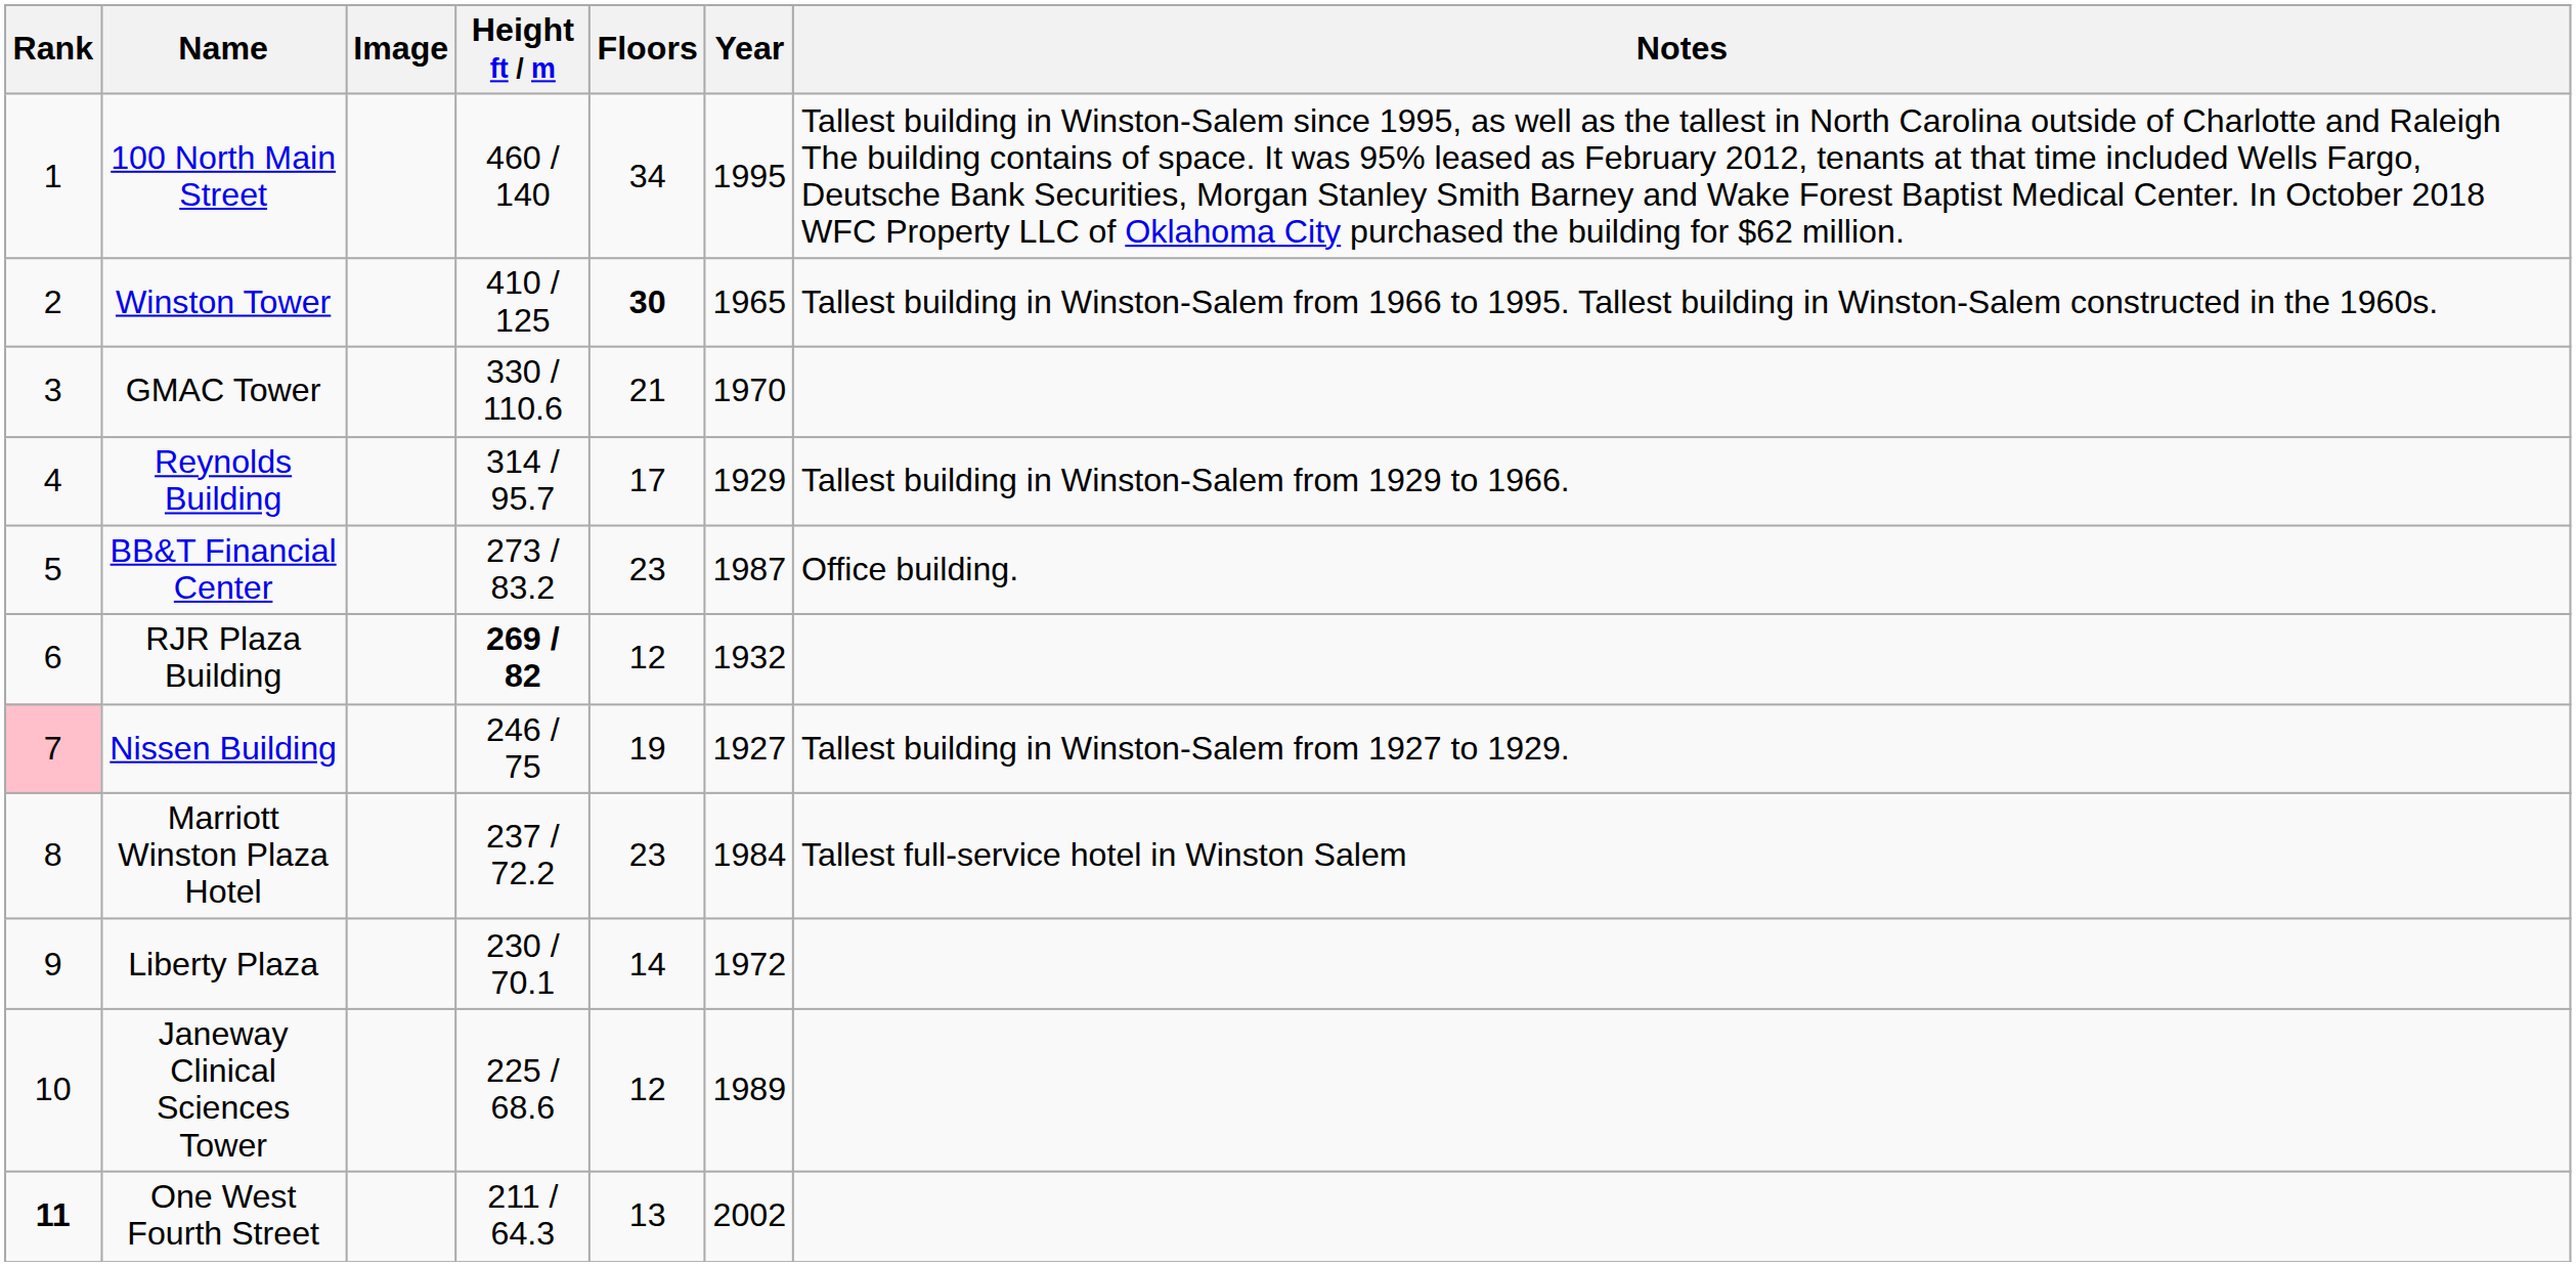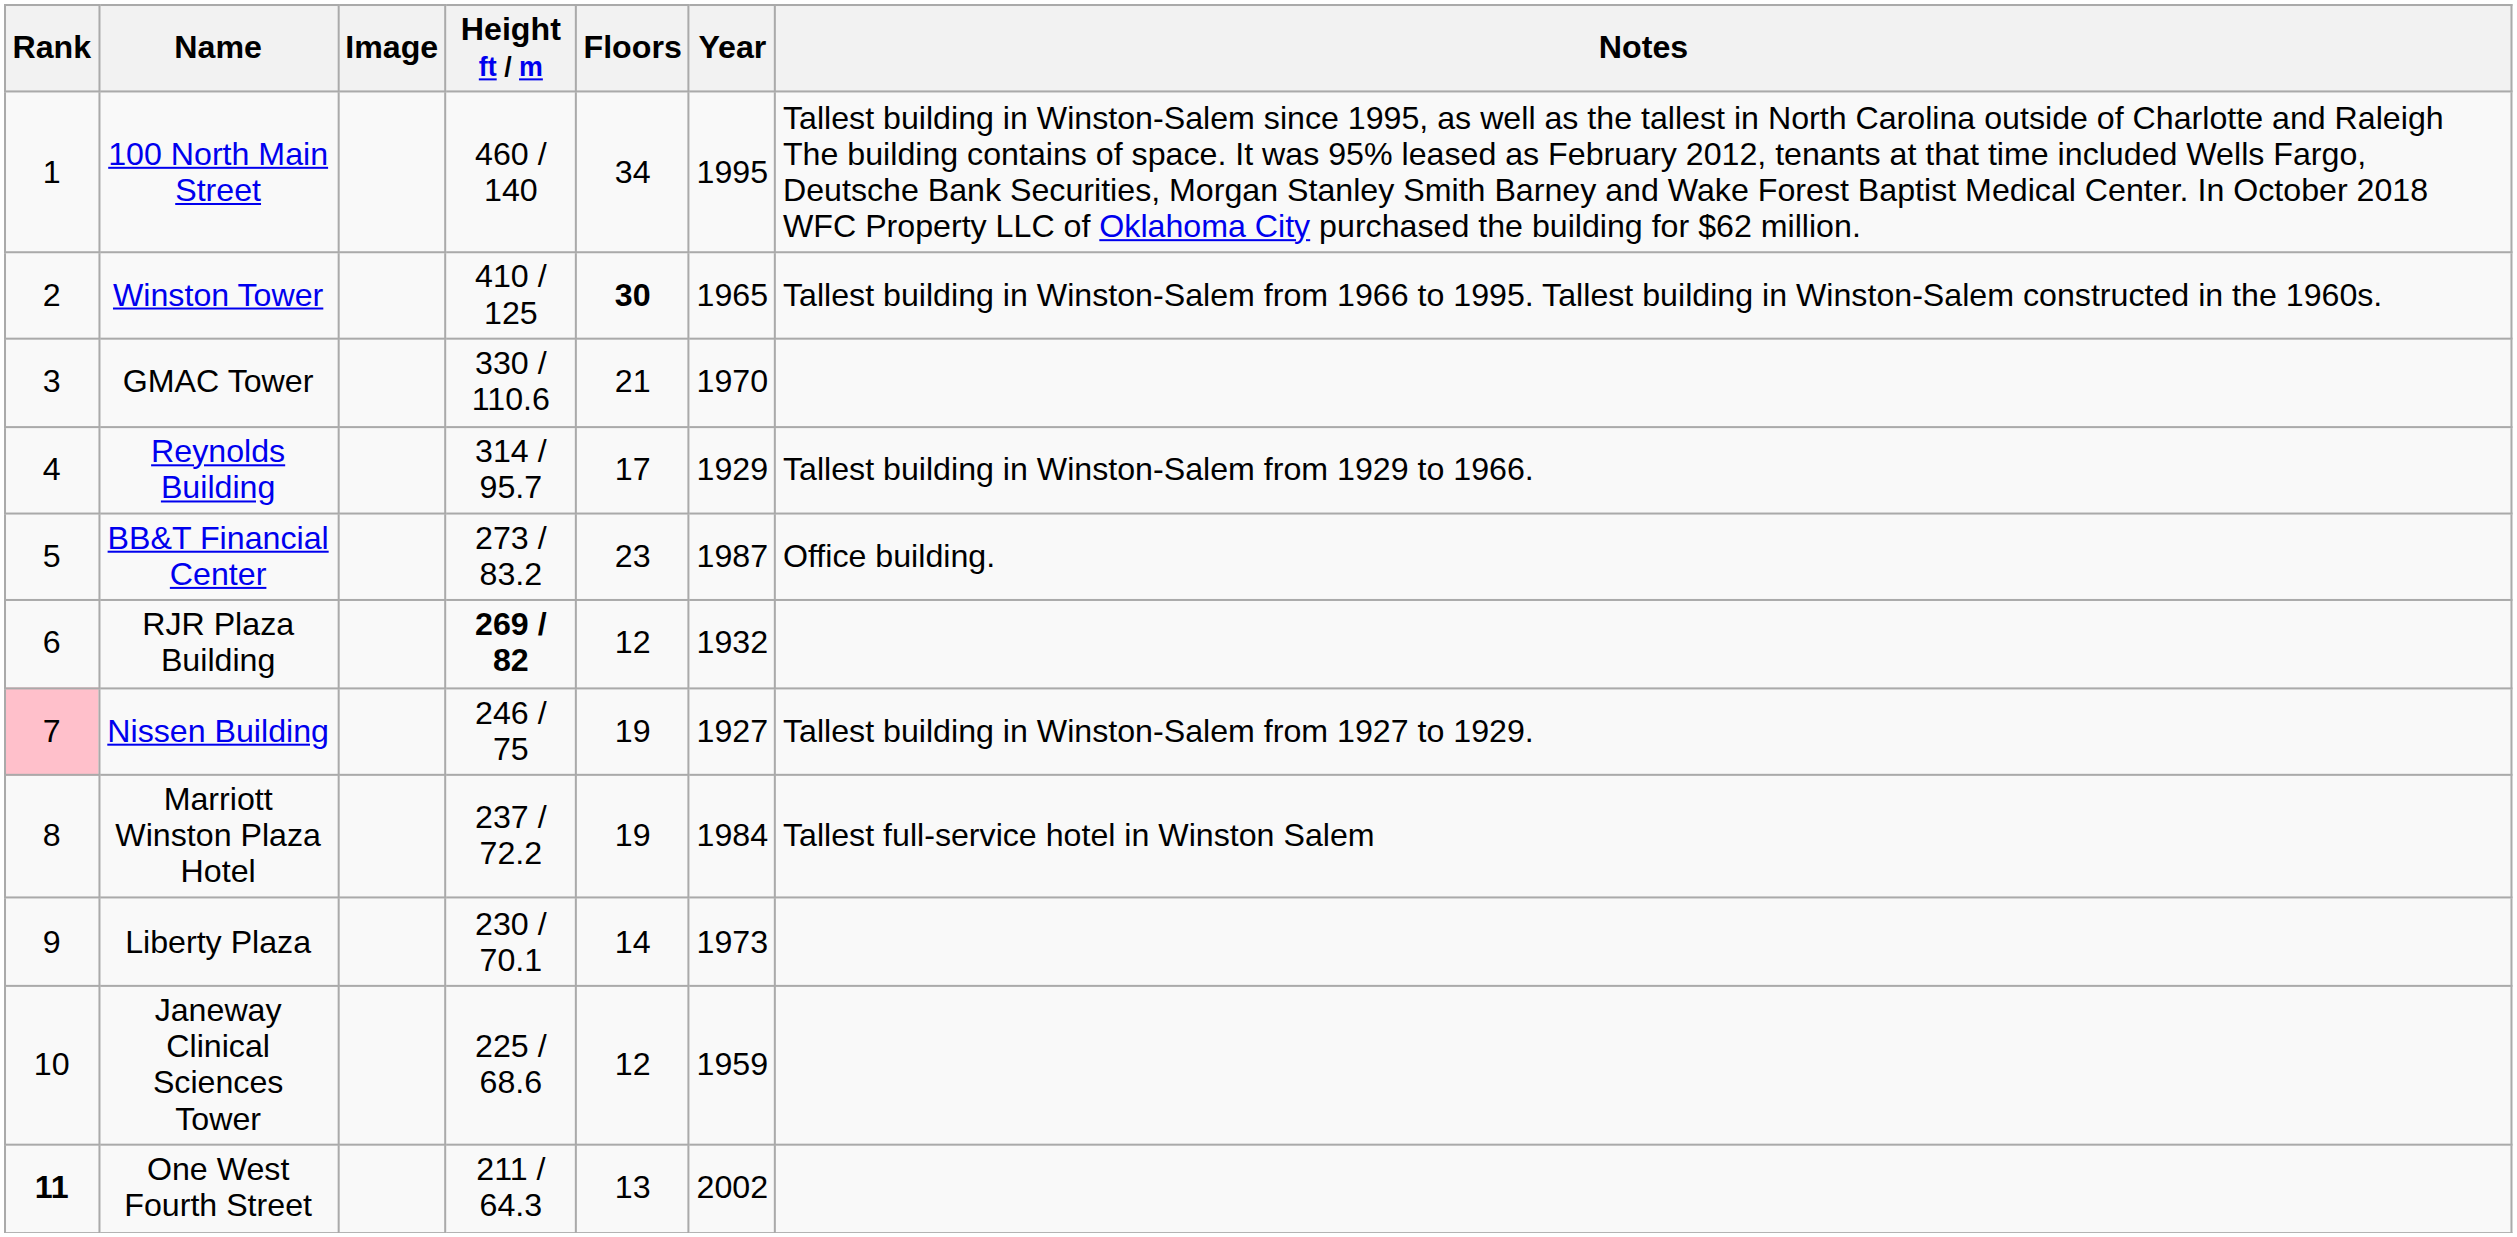Marriott Winston Plaza Hotel | Floors: 23 -> 19
Liberty Plaza | Year: 1972 -> 1973
Janeway Clinical Sciences Tower | Year: 1989 -> 1959
